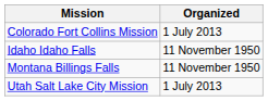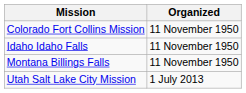Colorado Fort Collins Mission | Organized: 1 July 2013 -> 11 November 1950
